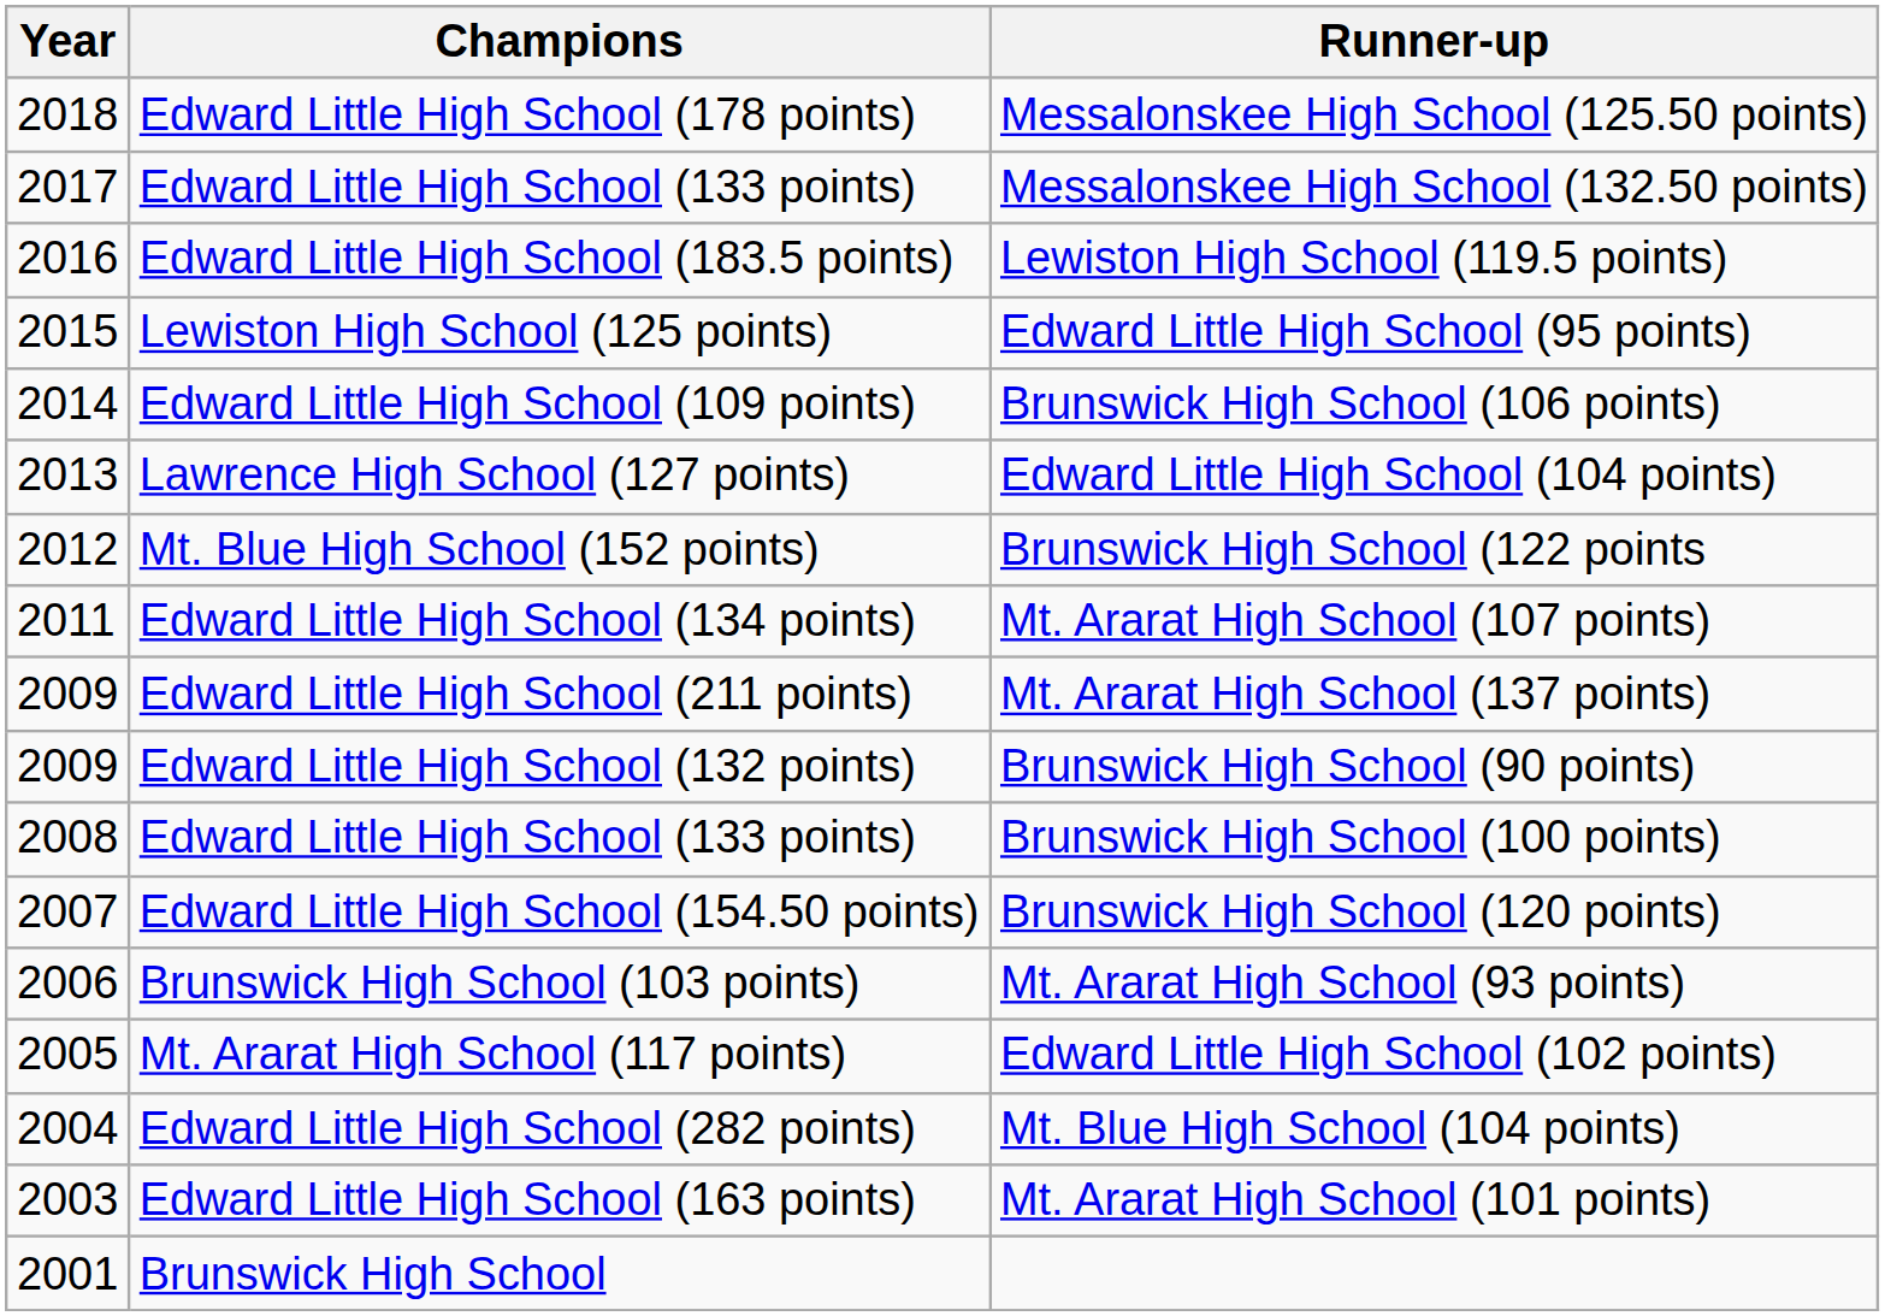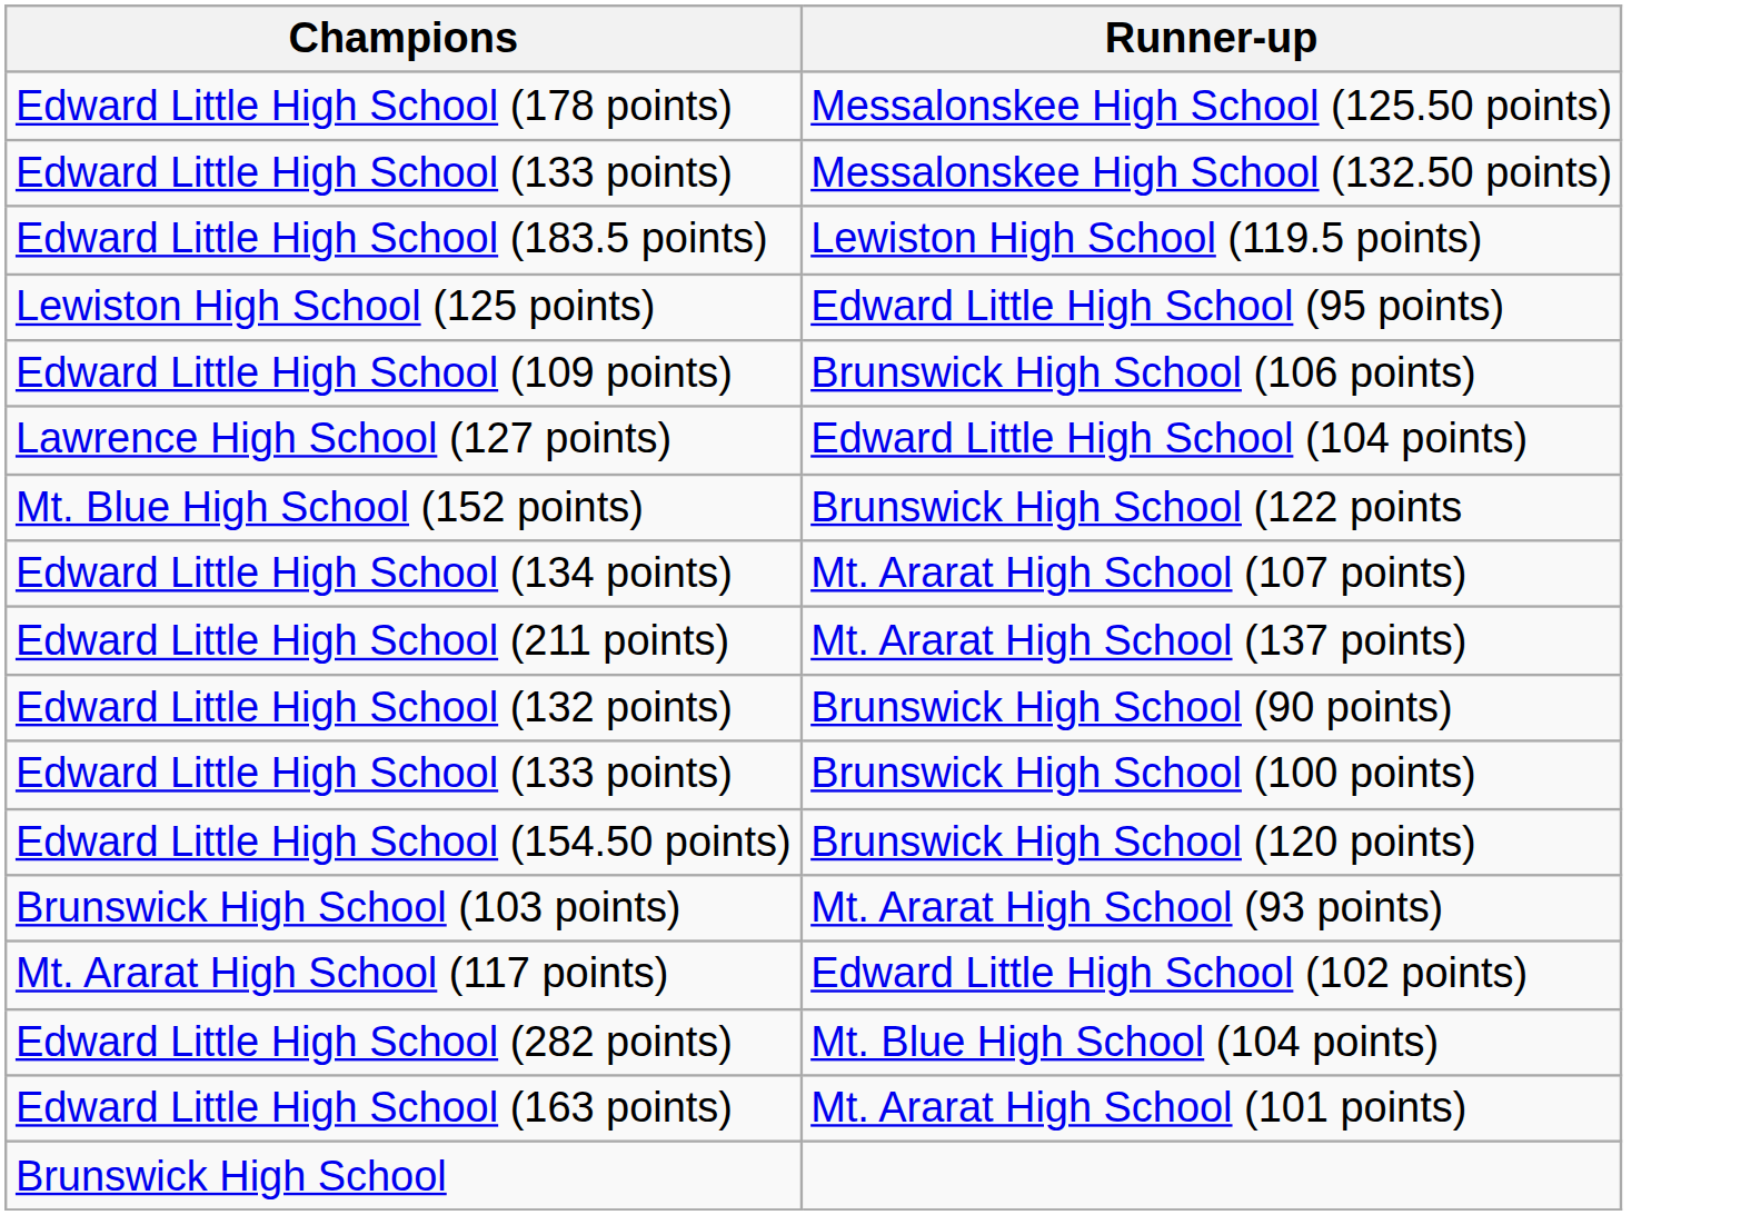- column: Year | 2018 | 2017 | 2016 | 2015 | 2014 | 2013 | 2012 | 2011 | 2009 | 2009 | 2008 | 2007 | 2006 | 2005 | 2004 | 2003 | 2001
